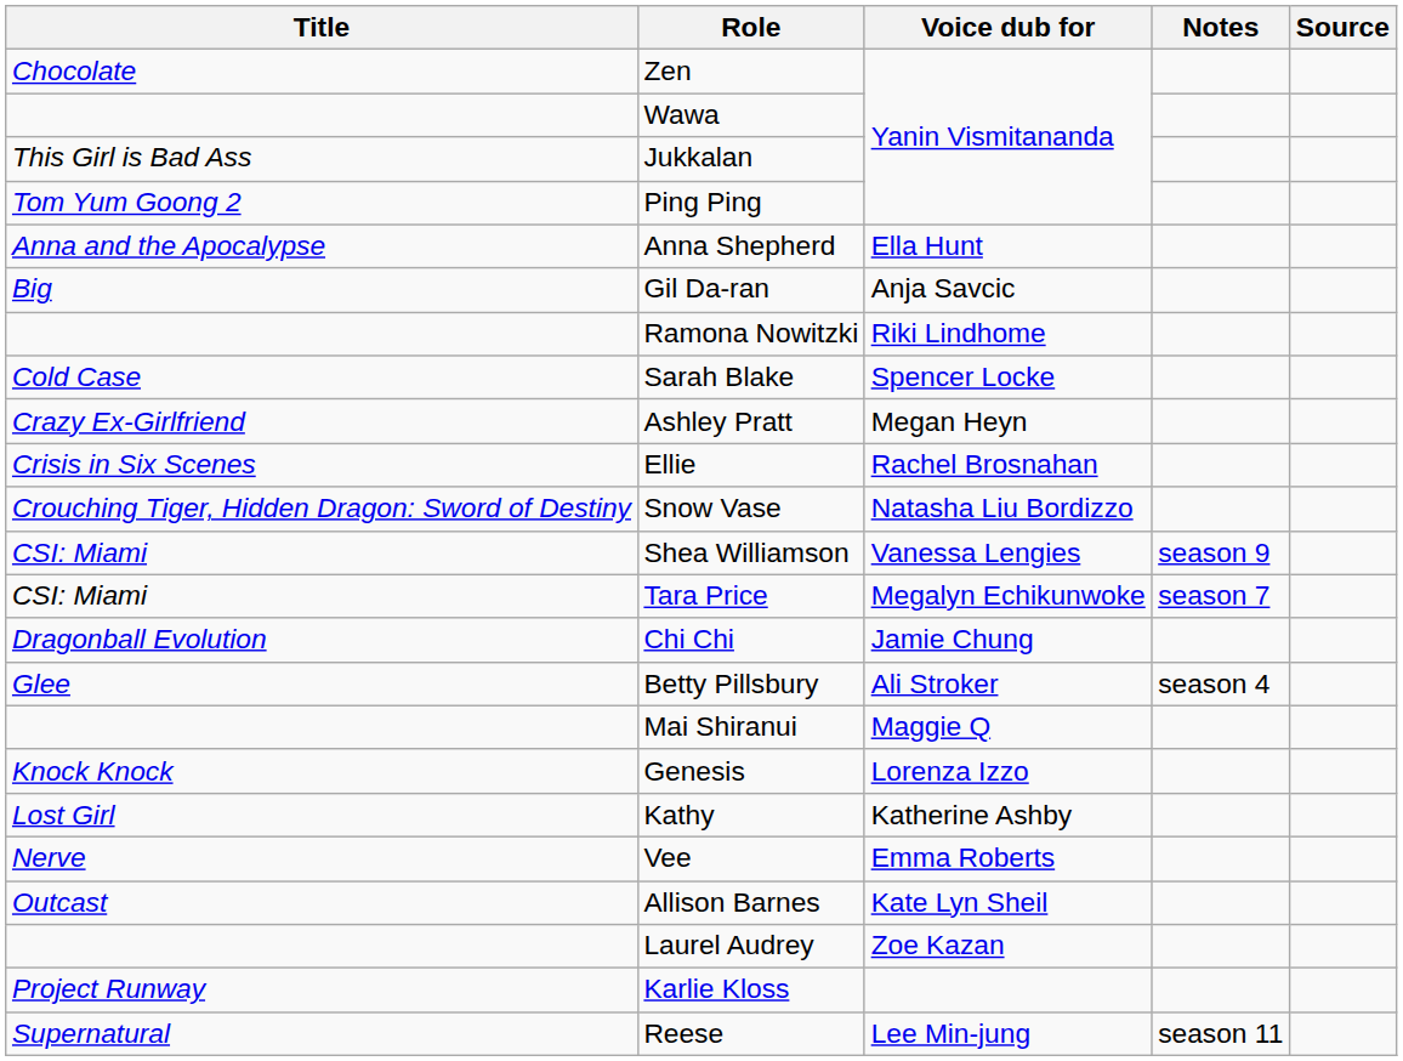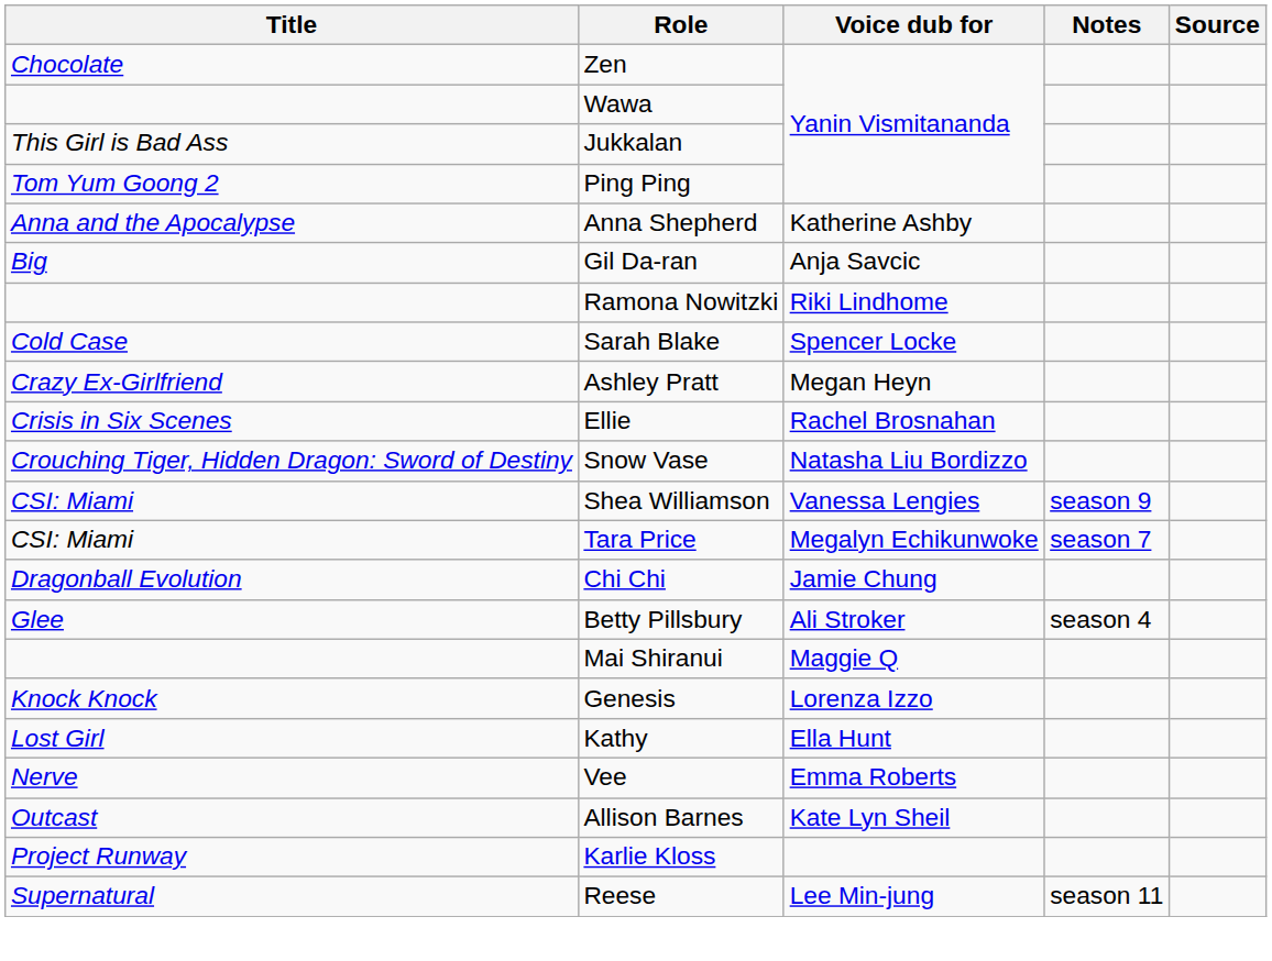Anna Shepherd | Voice dub for: Ella Hunt -> Katherine Ashby
Kathy | Voice dub for: Katherine Ashby -> Ella Hunt
- row: Laurel Audrey | Zoe Kazan
